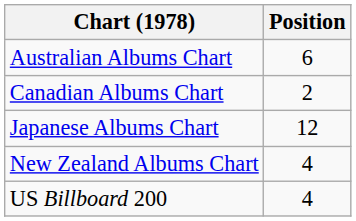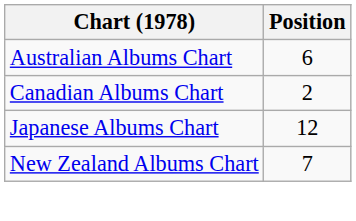New Zealand Albums Chart | Position: 4 -> 7
- row: US Billboard 200 | 4
